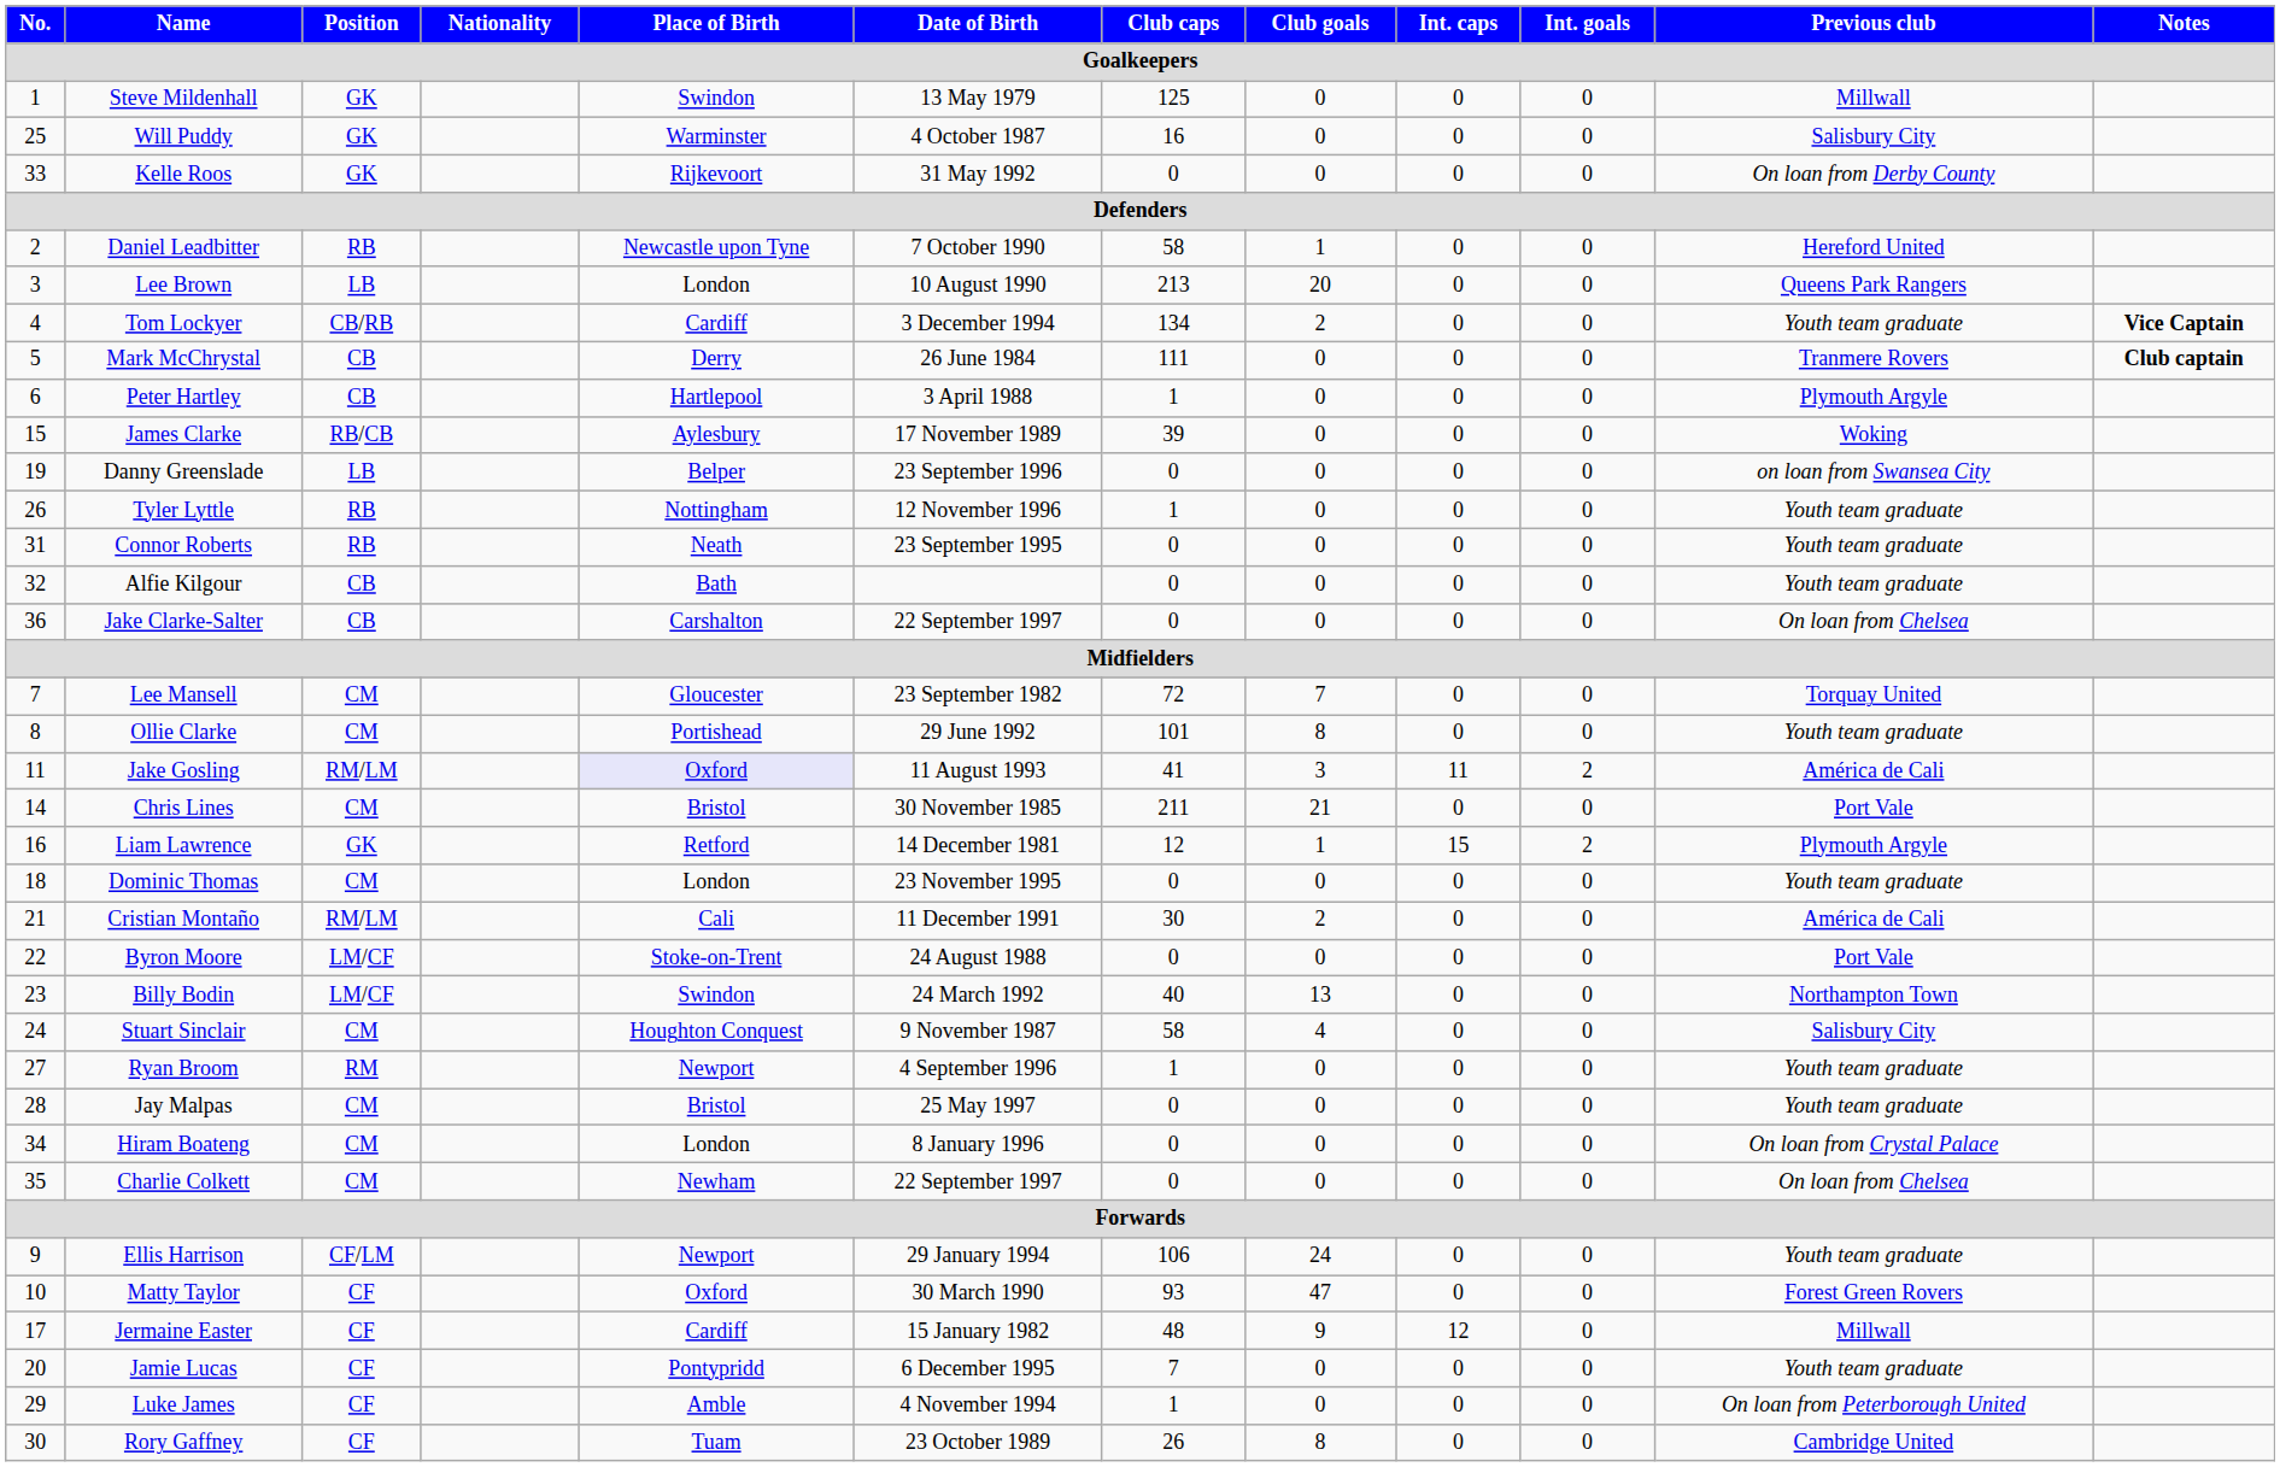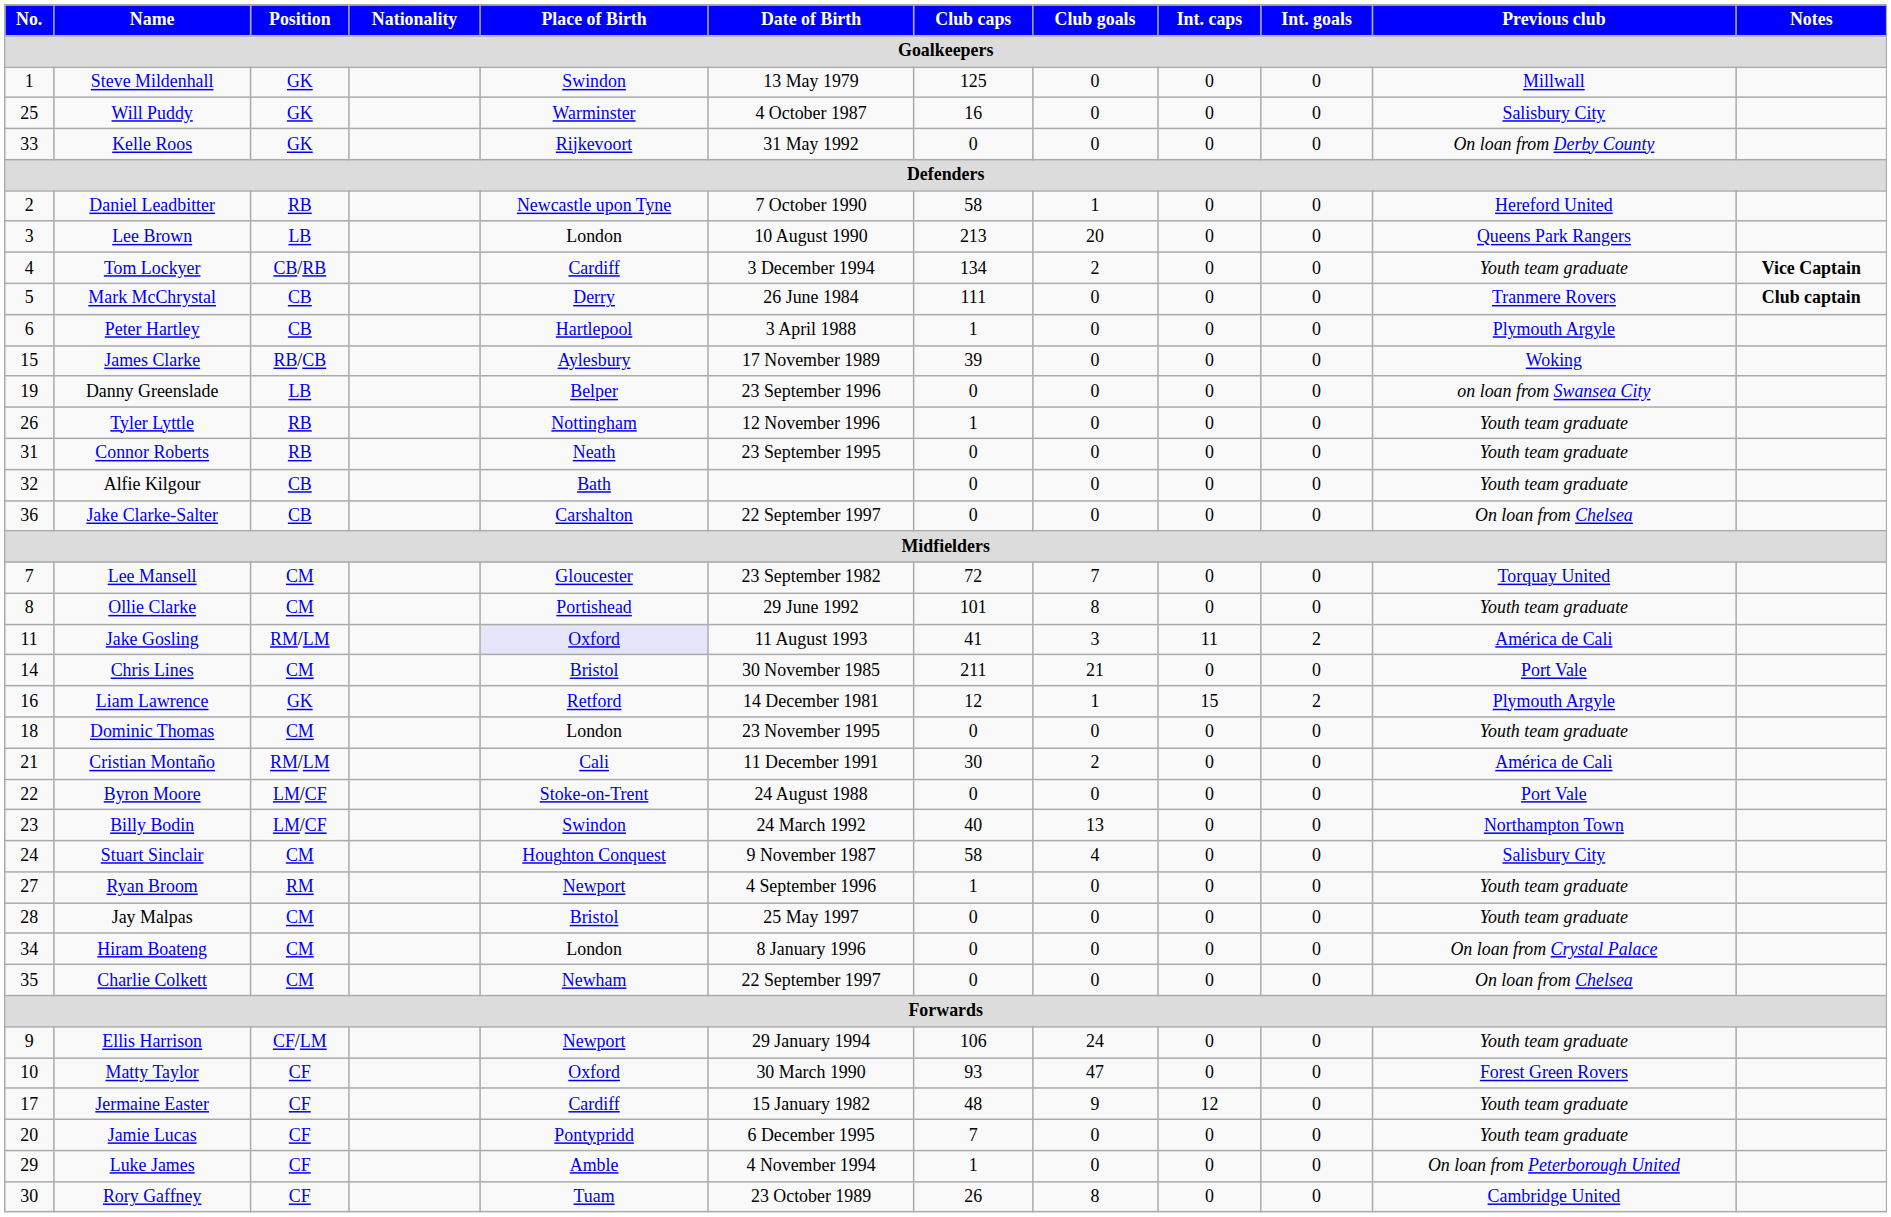Jermaine Easter | Previous club: Millwall -> Youth team graduate
